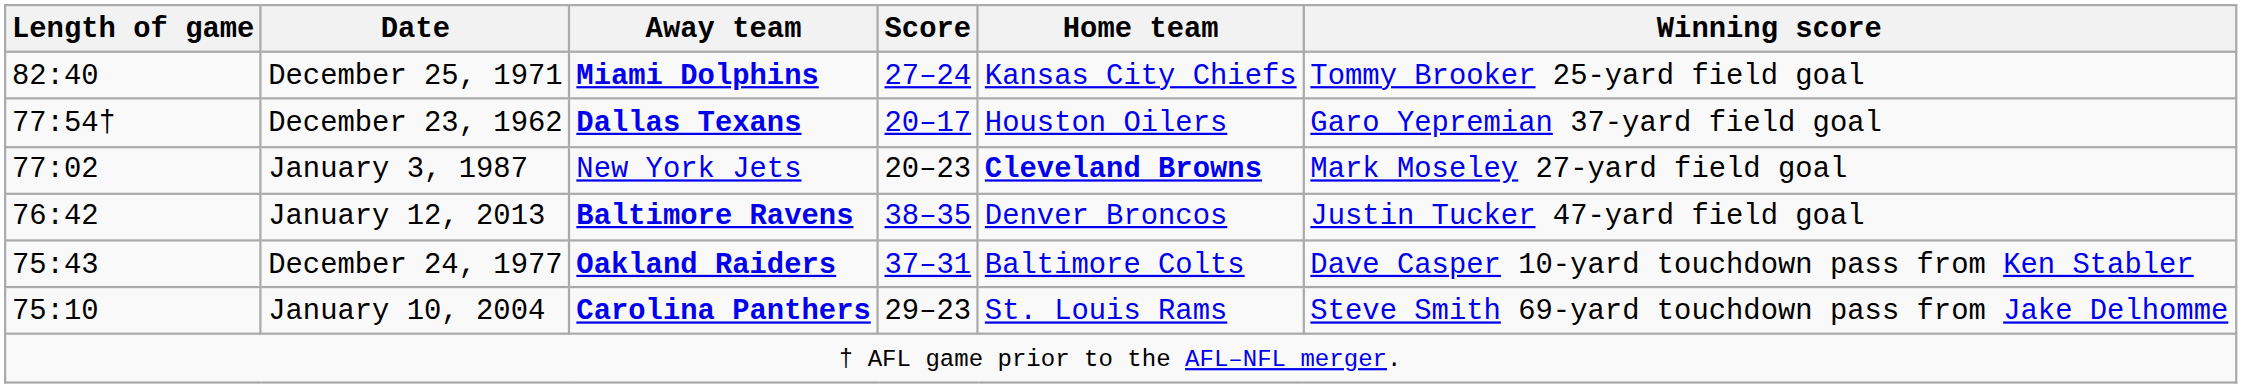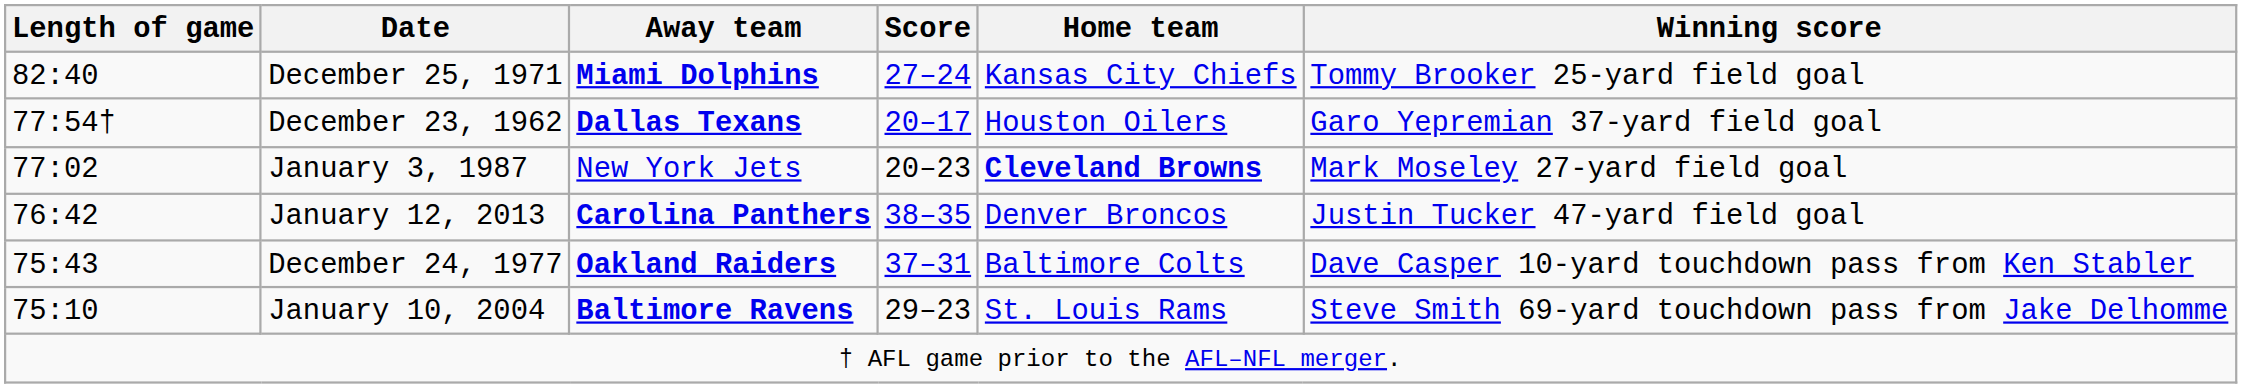January 12, 2013 | Away team: Baltimore Ravens -> Carolina Panthers
January 10, 2004 | Away team: Carolina Panthers -> Baltimore Ravens
